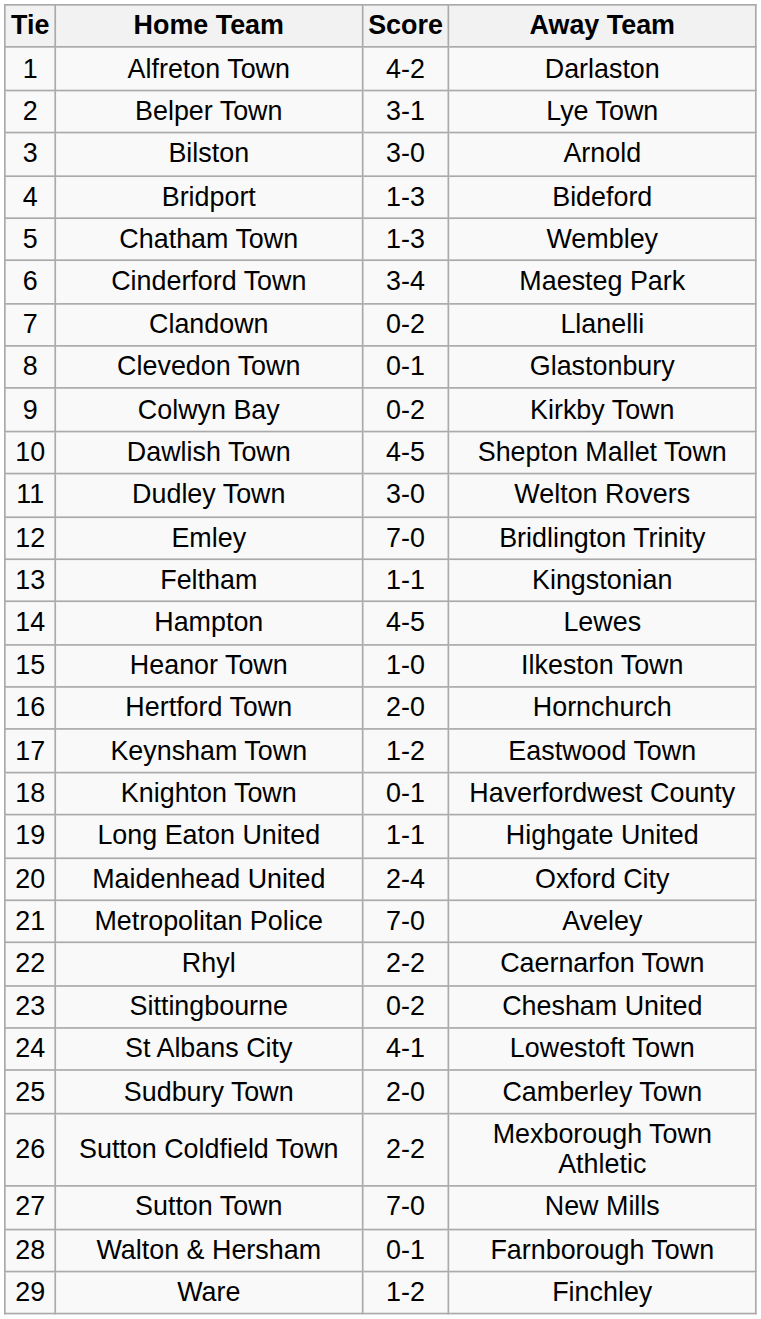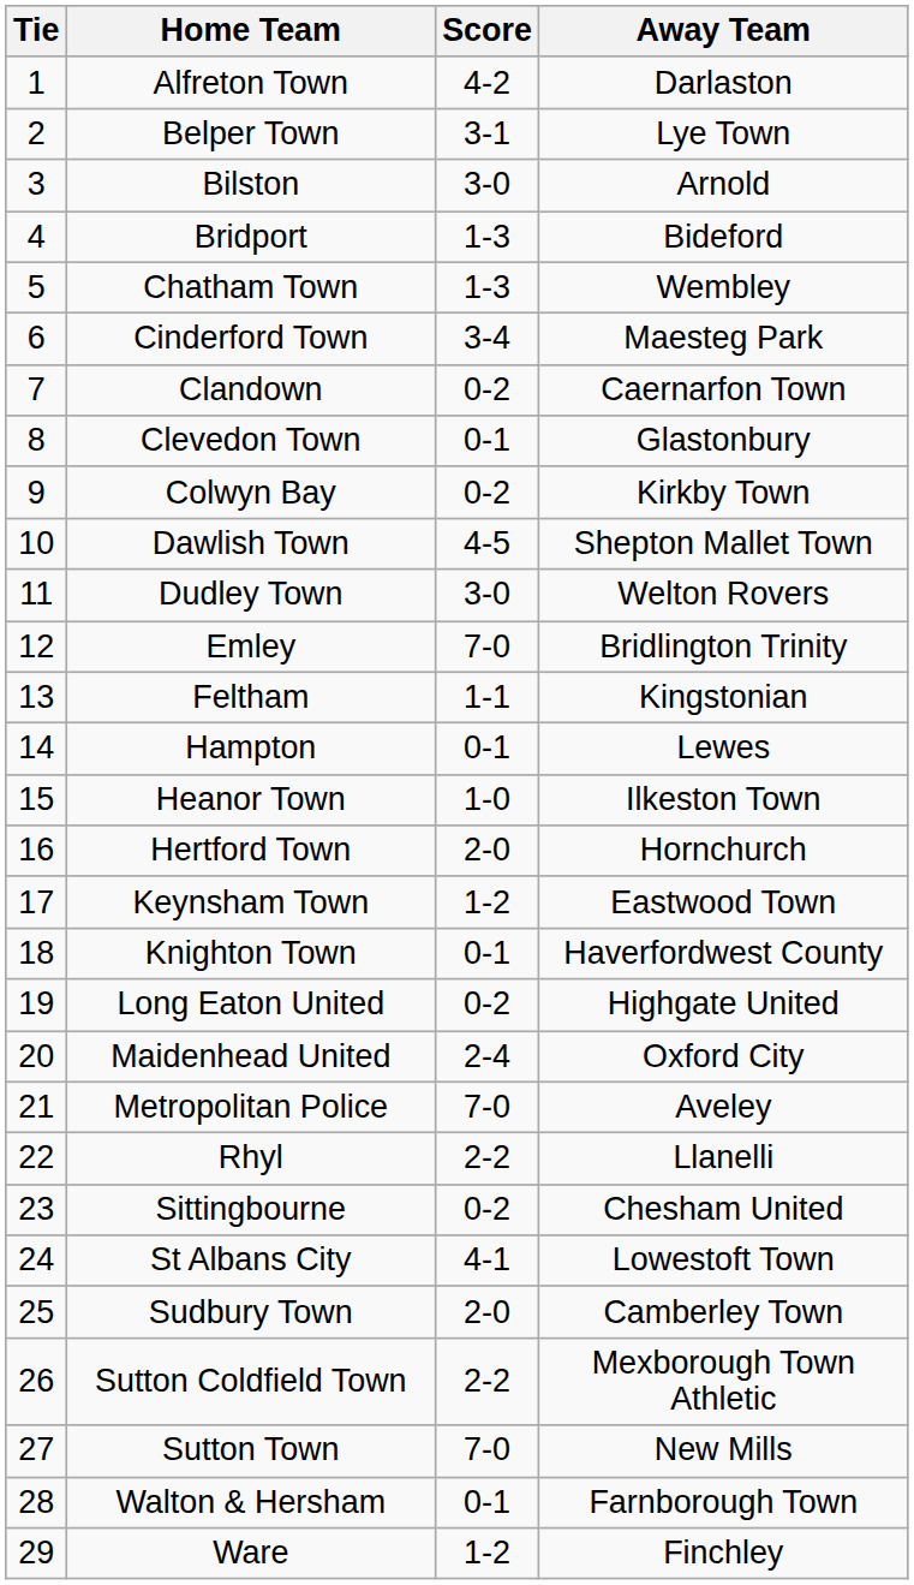Clandown | Away Team: Llanelli -> Caernarfon Town
Hampton | Score: 4-5 -> 0-1
Long Eaton United | Score: 1-1 -> 0-2
Rhyl | Away Team: Caernarfon Town -> Llanelli
